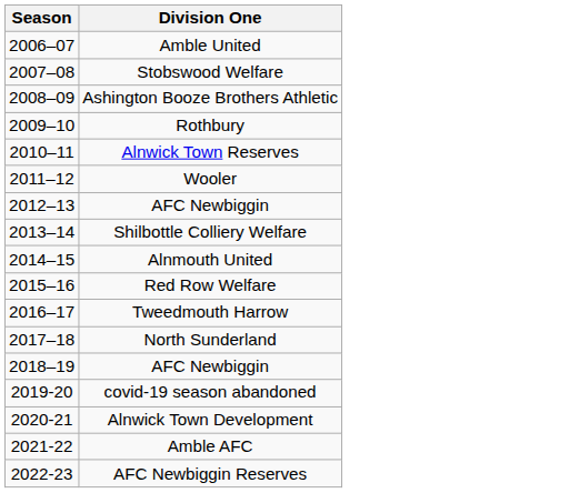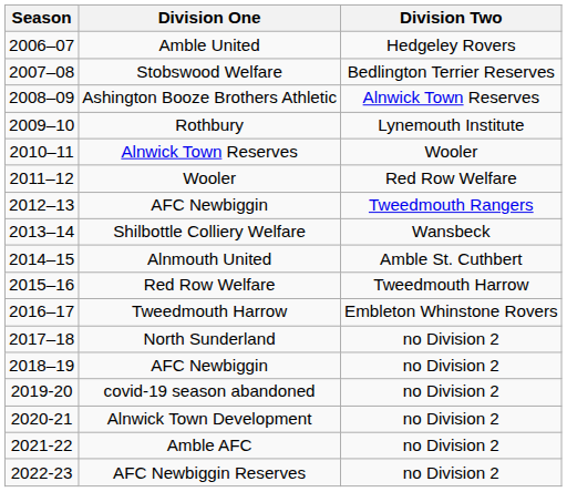+ column: Division Two | Hedgeley Rovers | Bedlington Terrier Reserves | Alnwick Town Reserves | Lynemouth Institute | Wooler | Red Row Welfare | Tweedmouth Rangers | Wansbeck | Amble St. Cuthbert | Tweedmouth Harrow | Embleton Whinstone Rovers | no Division 2 | no Division 2 | no Division 2 | no Division 2 | no Division 2 | no Division 2
